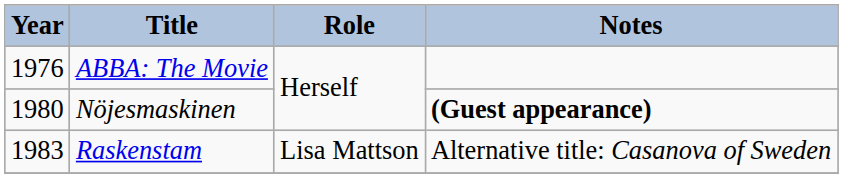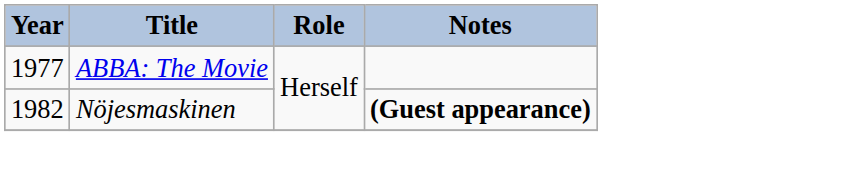ABBA: The Movie | Year: 1976 -> 1977
Nöjesmaskinen | Year: 1980 -> 1982
- row: 1983 | Raskenstam | Lisa Mattson | Alternative title: Casanova of Sweden
